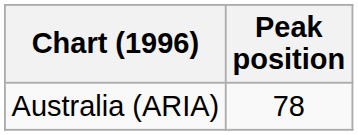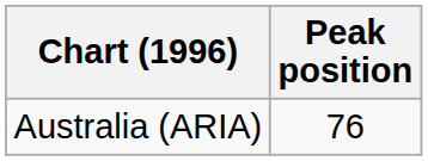Australia (ARIA) | Peak position: 78 -> 76
